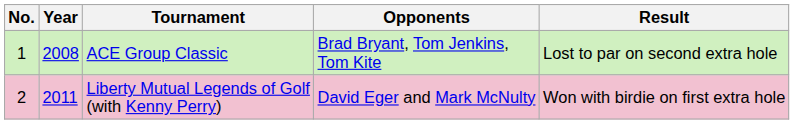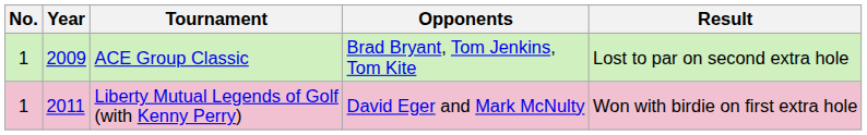ACE Group Classic | Year: 2008 -> 2009
Liberty Mutual Legends of Golf (with Kenny Perry) | No.: 2 -> 1
